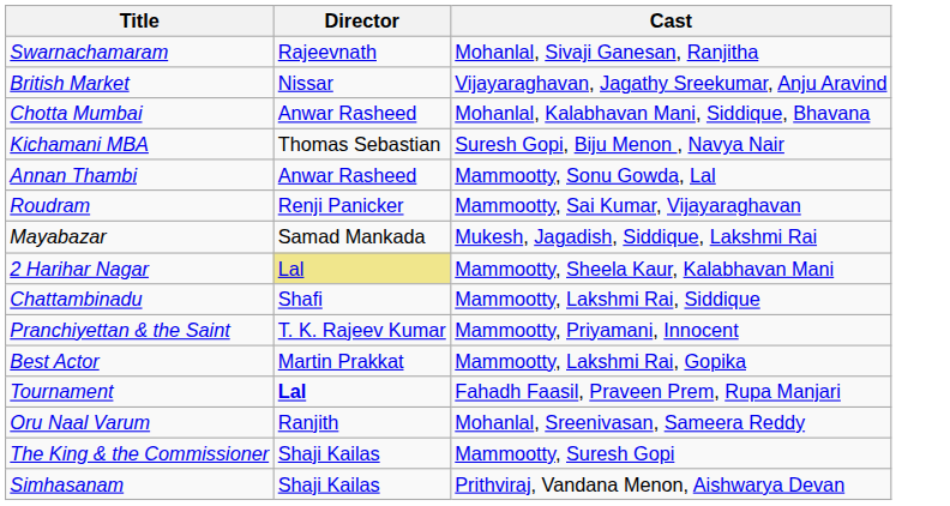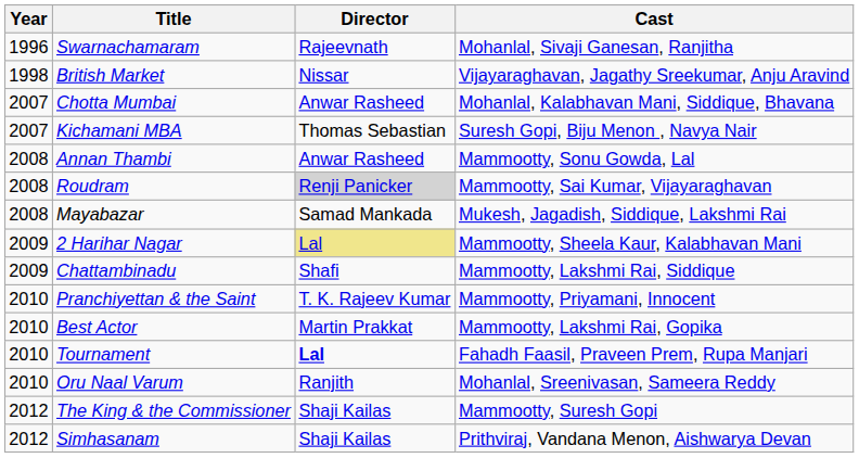+ column: Year | 1996 | 1998 | 2007 | 2007 | 2008 | 2008 | 2008 | 2009 | 2009 | 2010 | 2010 | 2010 | 2010 | 2012 | 2012
Roudram | Director: no background -> lightgrey background
